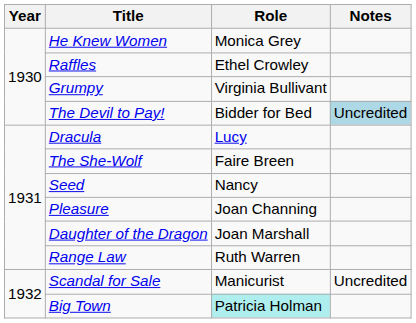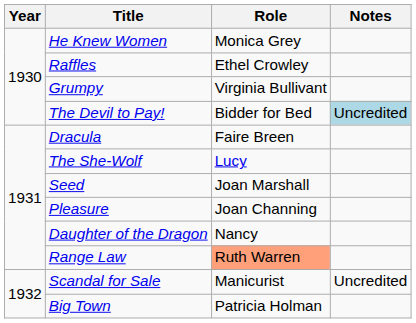Dracula | Role: Lucy -> Faire Breen
The She-Wolf | Role: Faire Breen -> Lucy
Seed | Role: Nancy -> Joan Marshall
Daughter of the Dragon | Role: Joan Marshall -> Nancy
Range Law | Role: no background -> lightsalmon background
Big Town | Role: paleturquoise background -> no background
